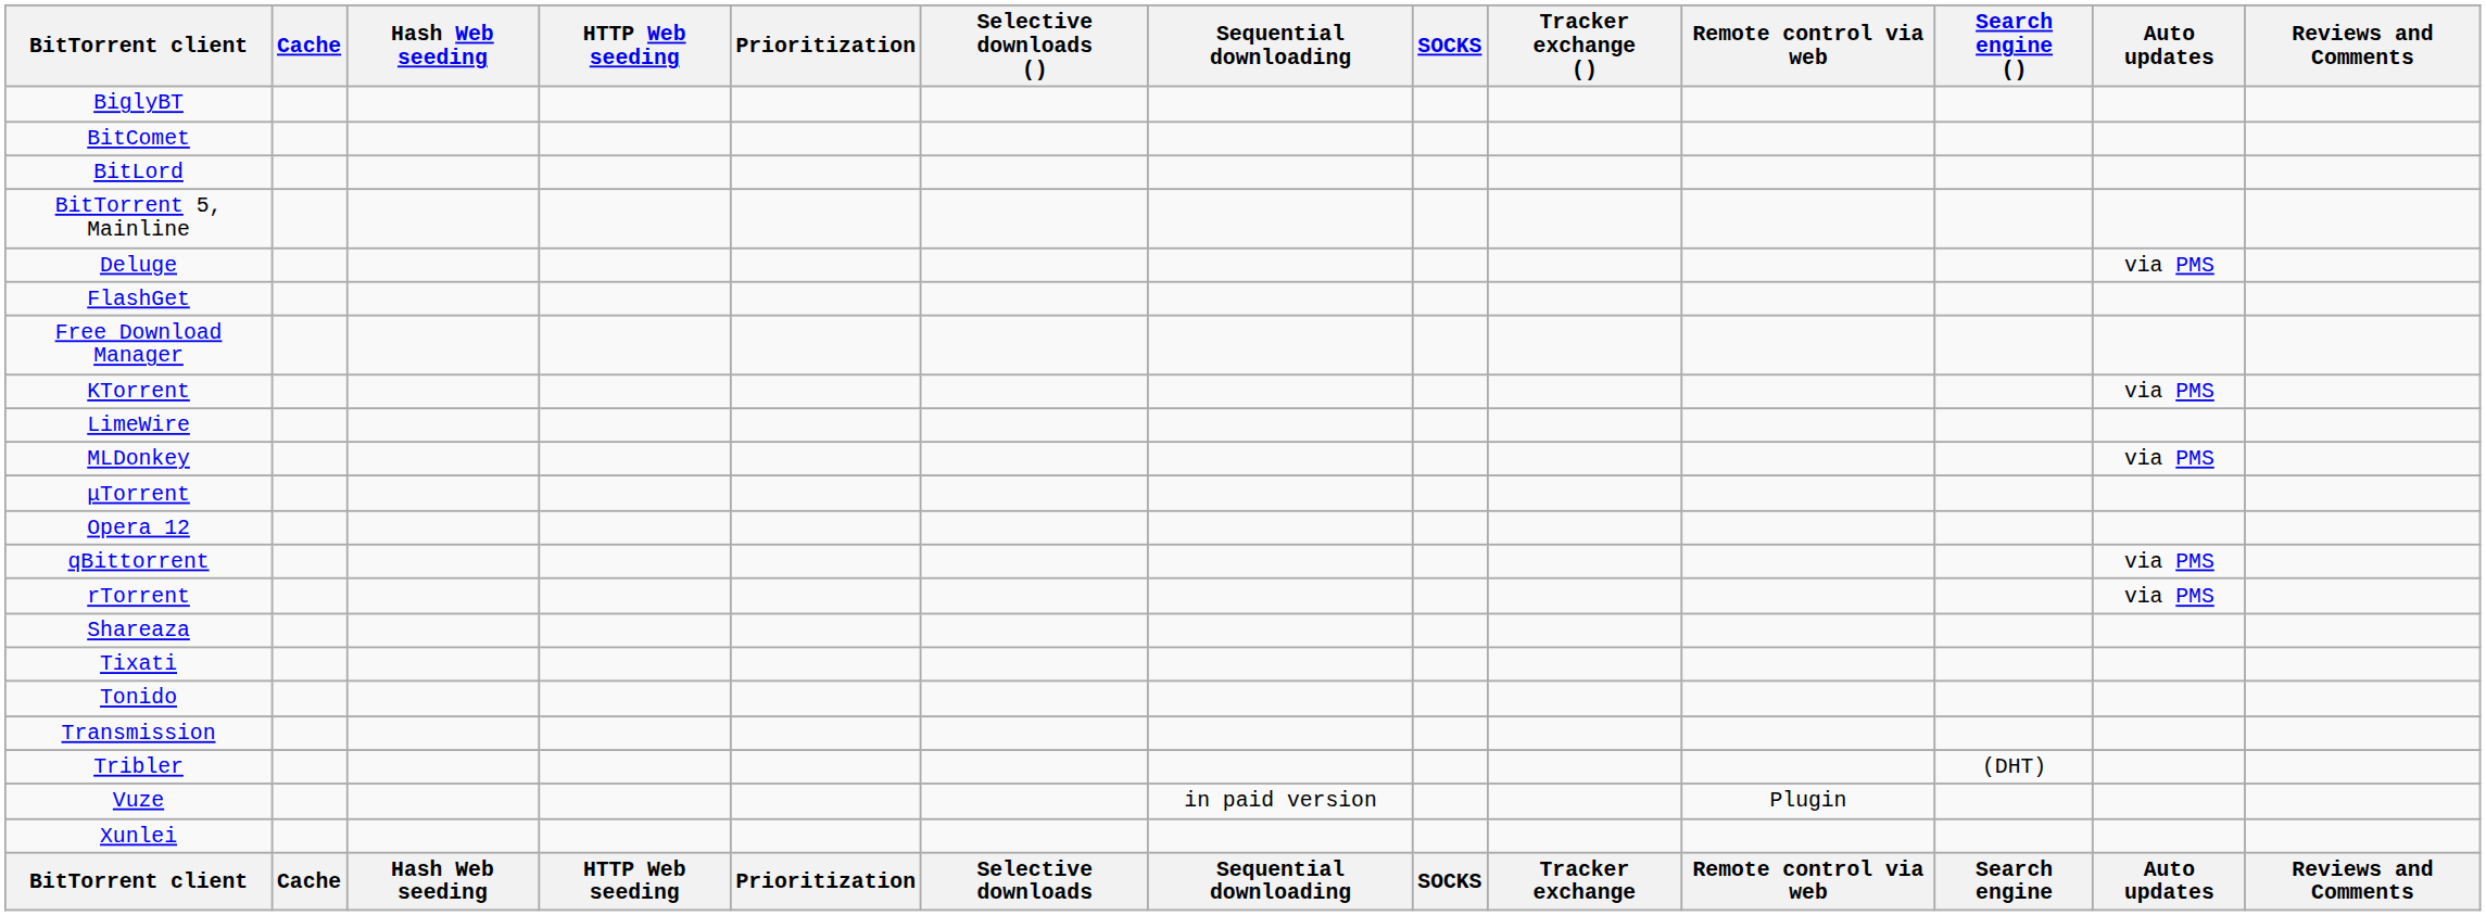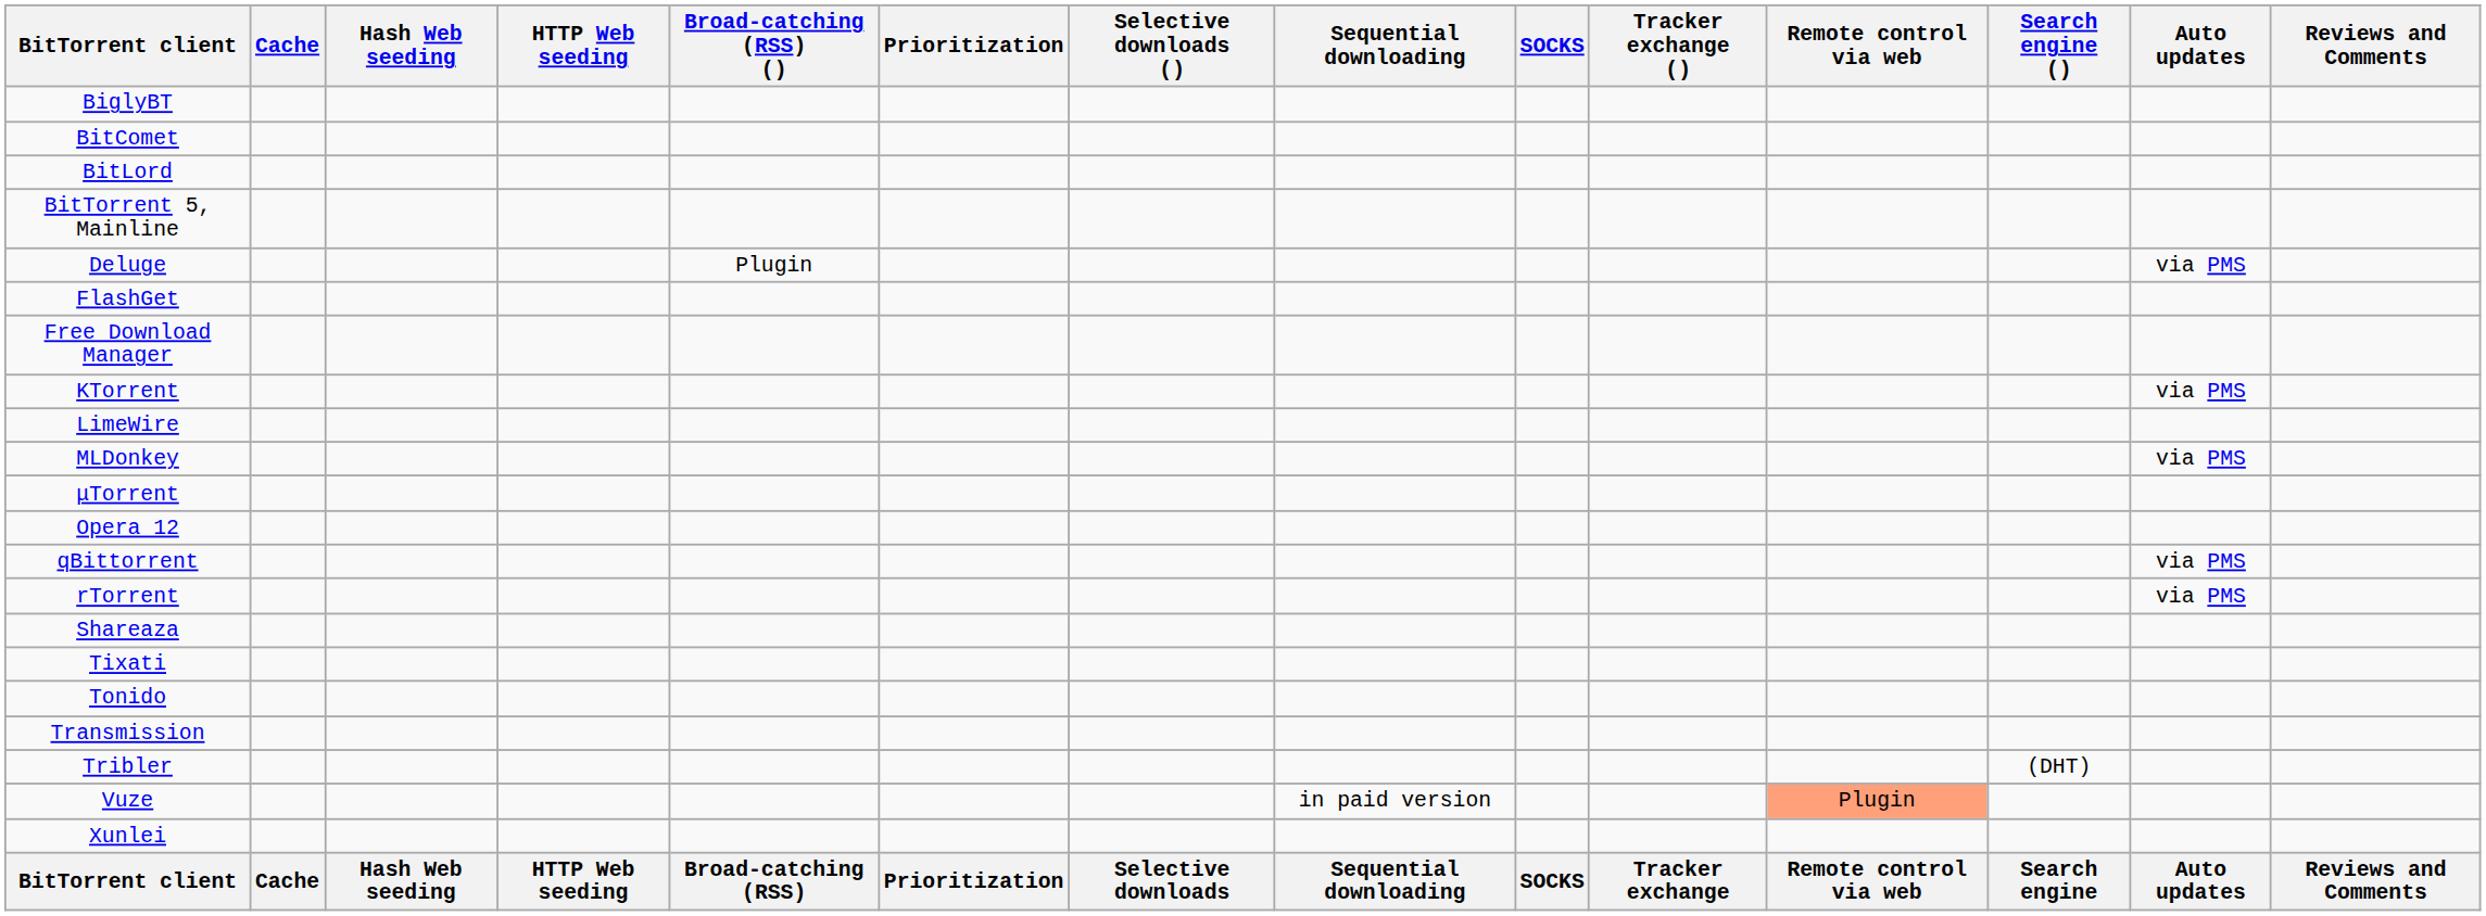+ column: Broad-catching (RSS) () | Plugin | Broad-catching (RSS)
Vuze | Remote control via web: no background -> lightsalmon background
